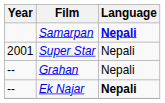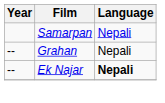Samarpan | Language: bold -> normal
- row: 2001 | Super Star | Nepali
